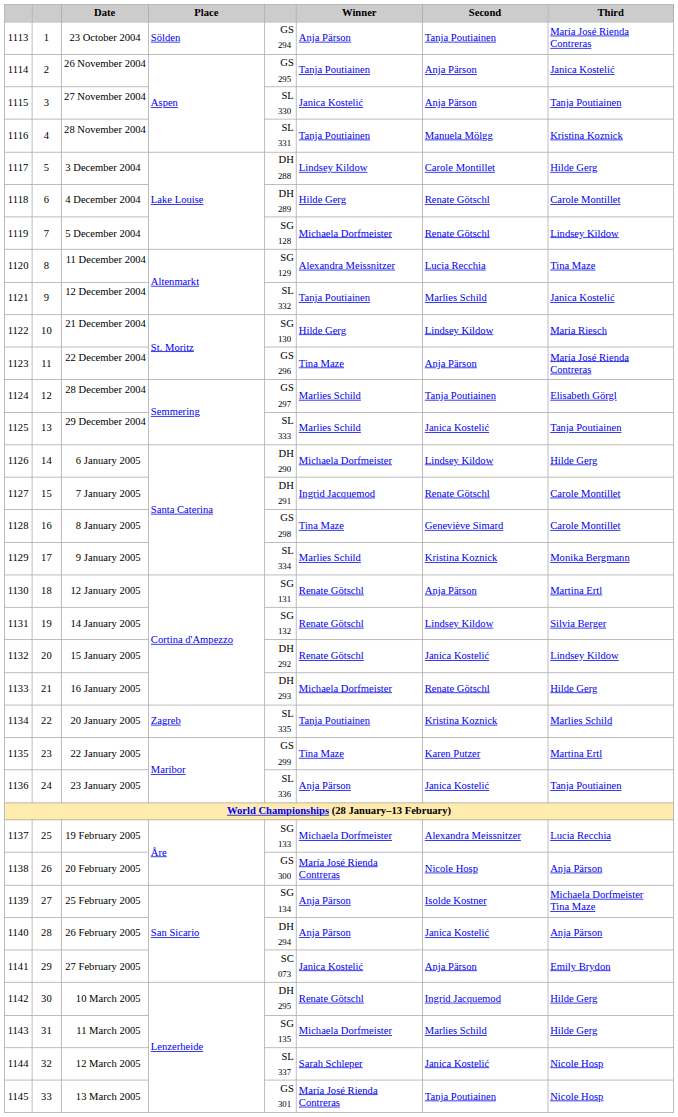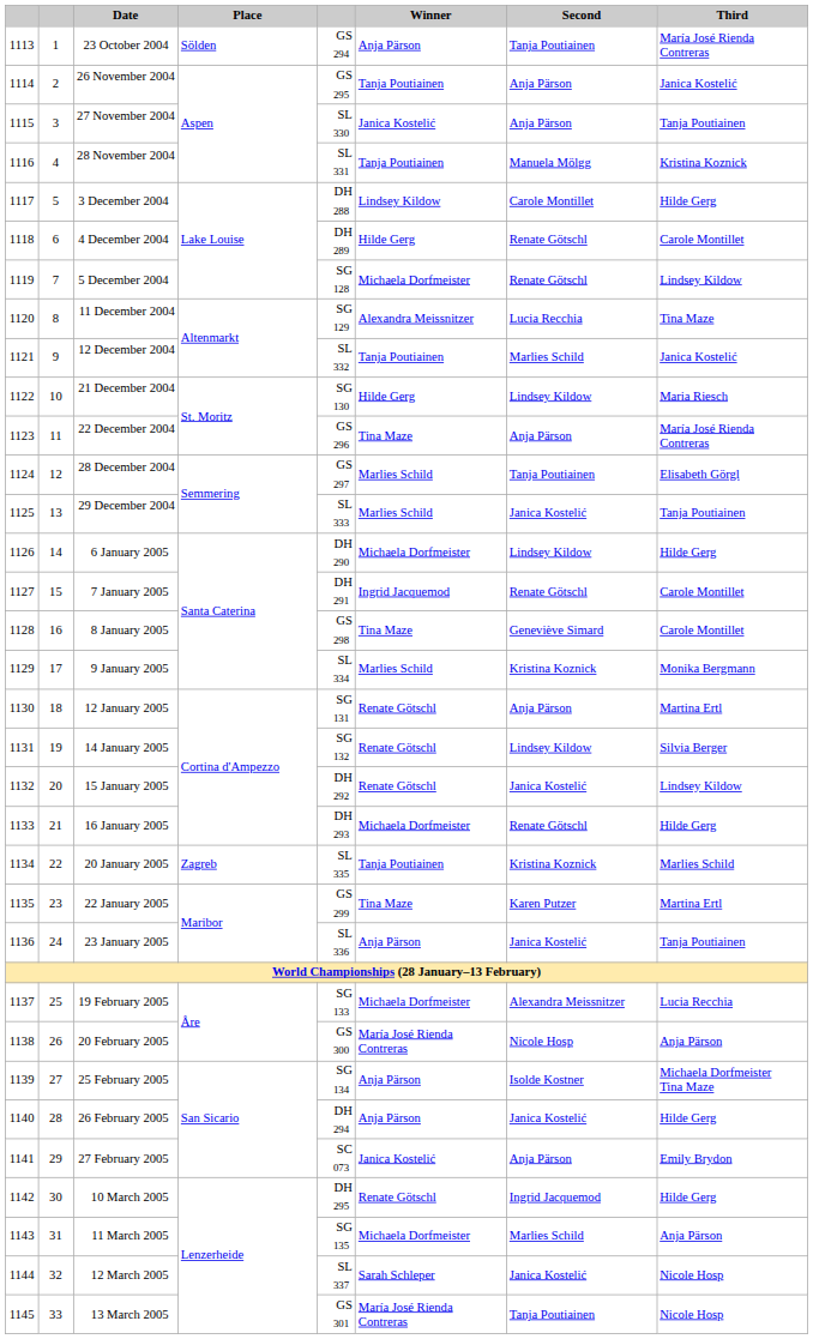26 February 2005 | Third: Anja Pärson -> Hilde Gerg
11 March 2005 | Third: Hilde Gerg -> Anja Pärson
